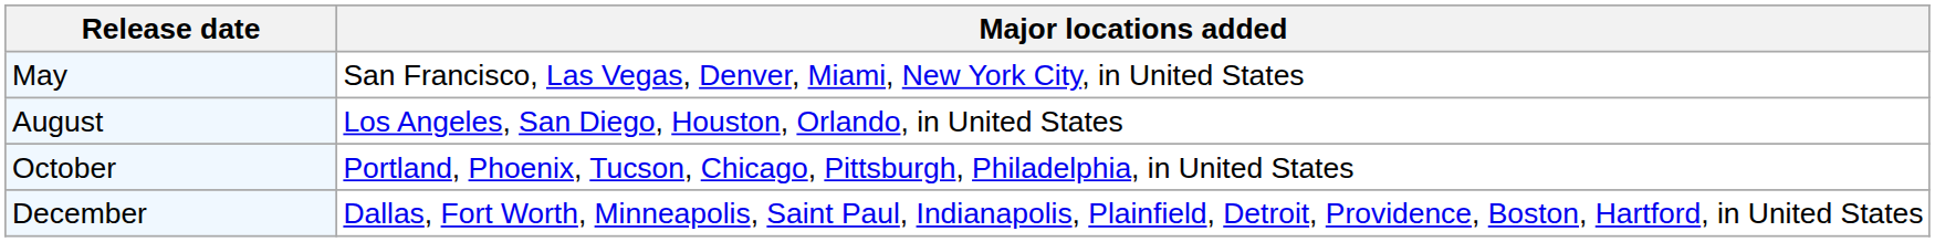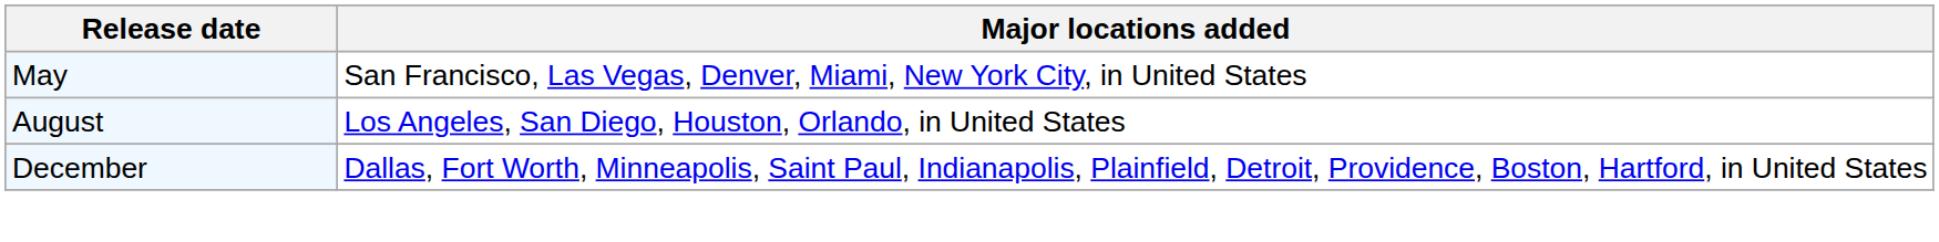- row: October | Portland, Phoenix, Tucson, Chicago, Pittsburgh, Philadelphia, in United States
